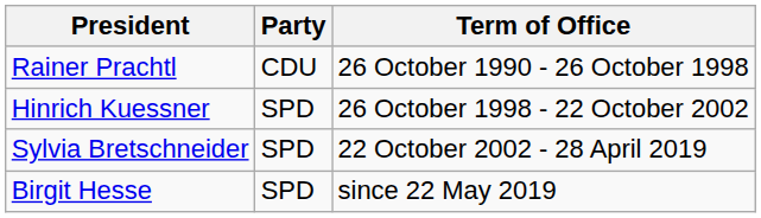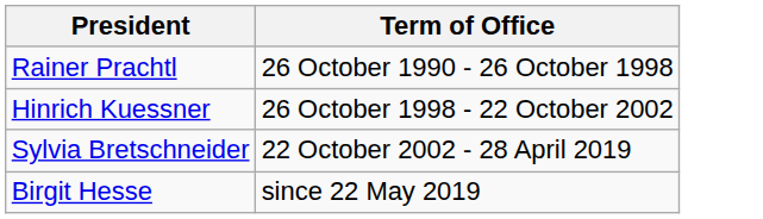- column: Party | CDU | SPD | SPD | SPD
